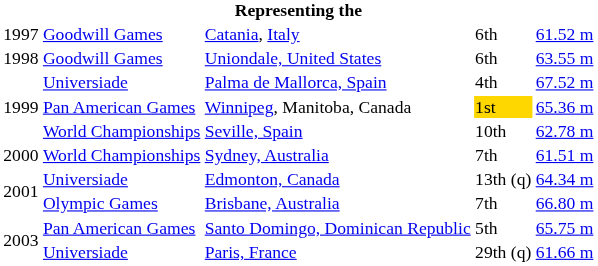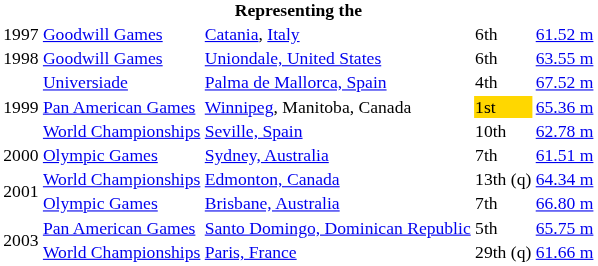Sydney, Australia | column 2: World Championships -> Olympic Games
Edmonton, Canada | column 2: Universiade -> World Championships
Paris, France | column 2: Universiade -> World Championships
